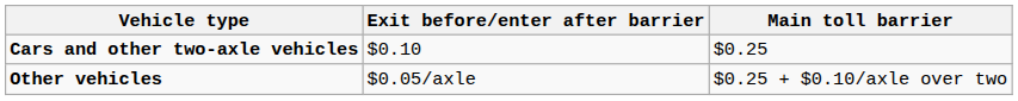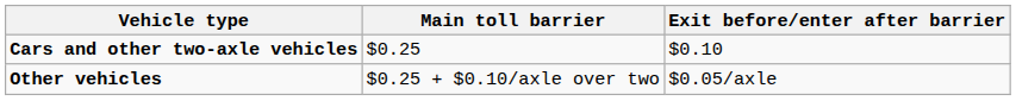columns swapped: Main toll barrier <-> Exit before/enter after barrier
